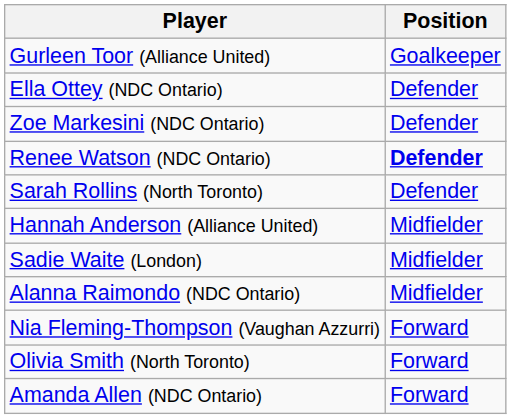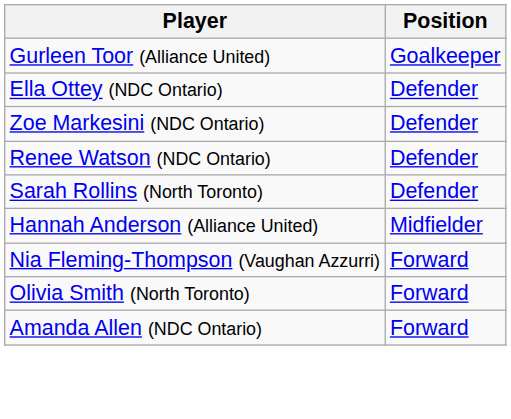Renee Watson (NDC Ontario) | Position: bold -> normal
- row: Sadie Waite (London) | Midfielder
- row: Alanna Raimondo (NDC Ontario) | Midfielder
